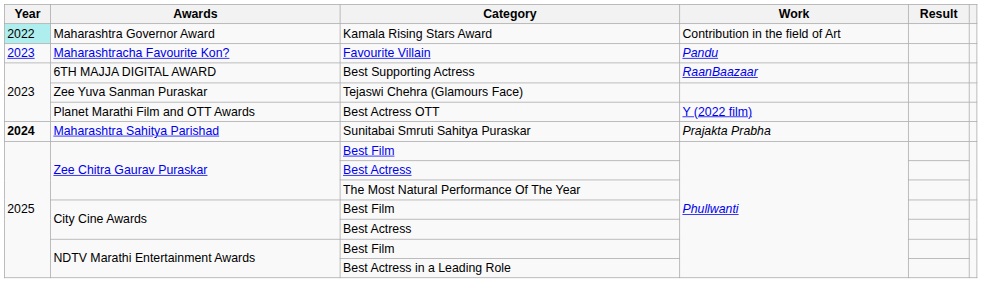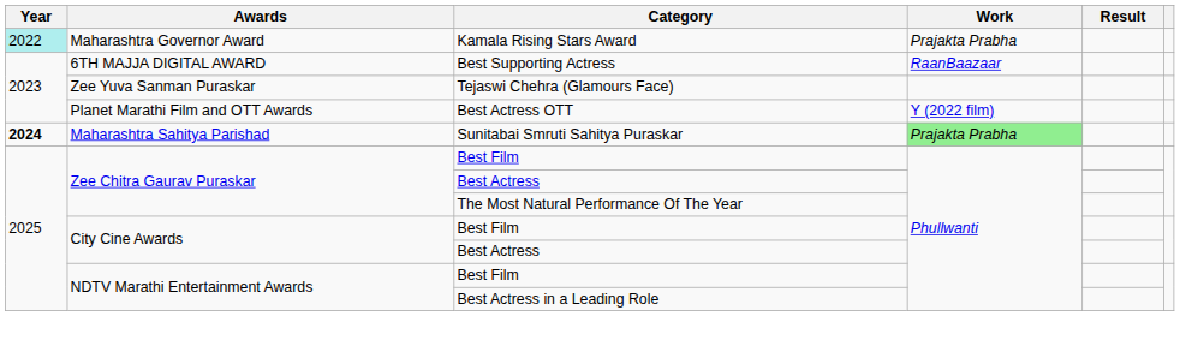Kamala Rising Stars Award | Work: Contribution in the field of Art -> Prajakta Prabha
- row: 2023 | Maharashtracha Favourite Kon? | Favourite Villain | Pandu
Sunitabai Smruti Sahitya Puraskar | Work: no background -> lightgreen background
